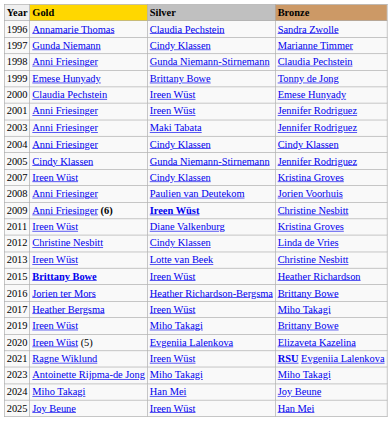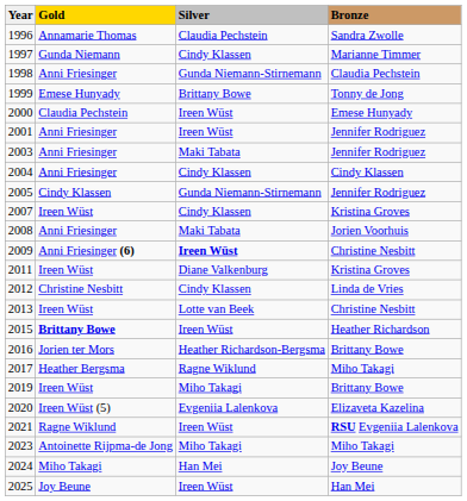2008 | Silver: Paulien van Deutekom -> Maki Tabata
2017 | Silver: Ireen Wüst -> Ragne Wiklund
